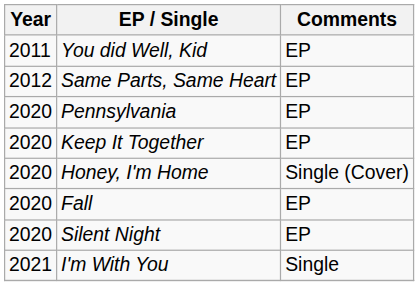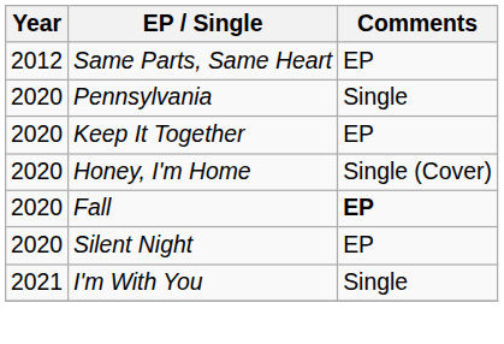- row: 2011 | You did Well, Kid | EP
Pennsylvania | Comments: EP -> Single
Fall | Comments: normal -> bold
